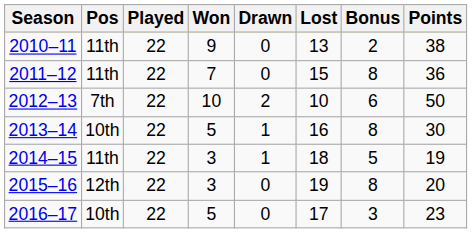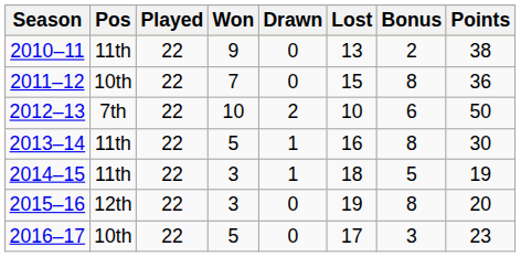2011–12 | Pos: 11th -> 10th
2013–14 | Pos: 10th -> 11th
